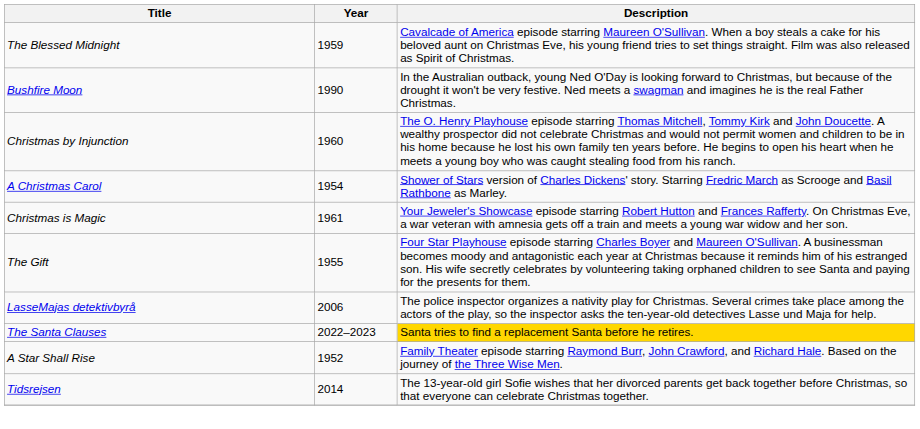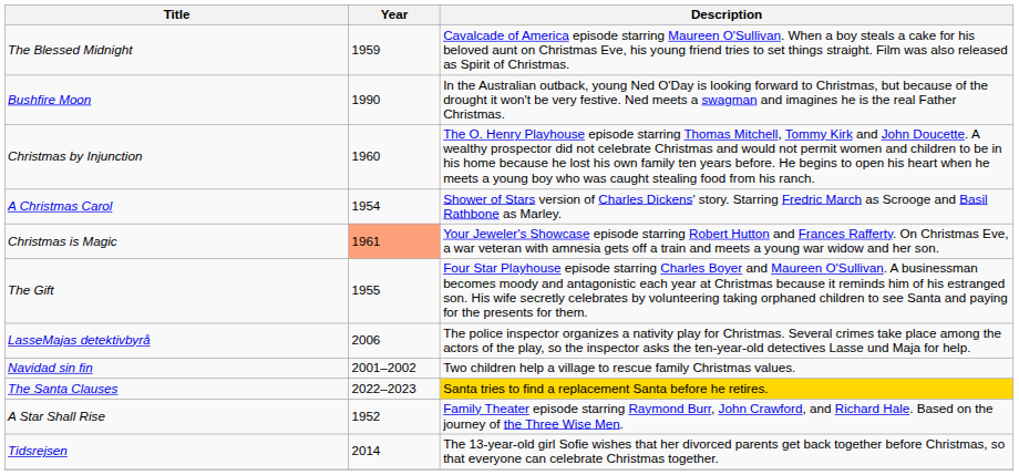Christmas is Magic | Year: no background -> lightsalmon background
+ row: Navidad sin fin | 2001–2002 | Two children help a village to rescue family Christmas values.
